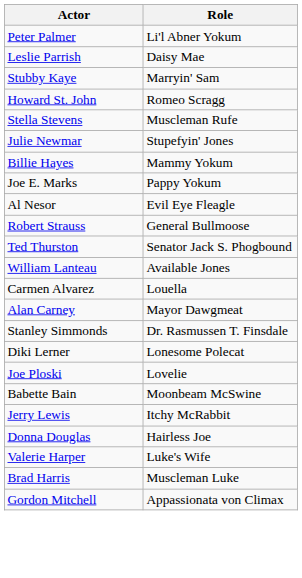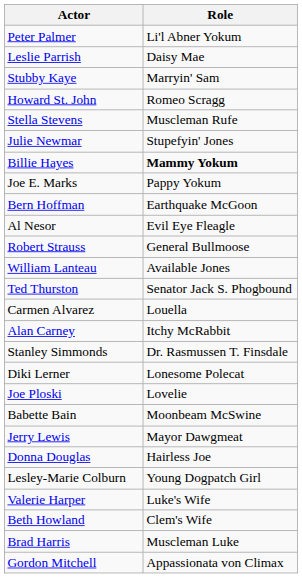Billie Hayes | Role: normal -> bold
+ row: Bern Hoffman | Earthquake McGoon
rows swapped: William Lanteau <-> Ted Thurston
Alan Carney | Role: Mayor Dawgmeat -> Itchy McRabbit
Jerry Lewis | Role: Itchy McRabbit -> Mayor Dawgmeat
+ row: Lesley-Marie Colburn | Young Dogpatch Girl
+ row: Beth Howland | Clem's Wife
